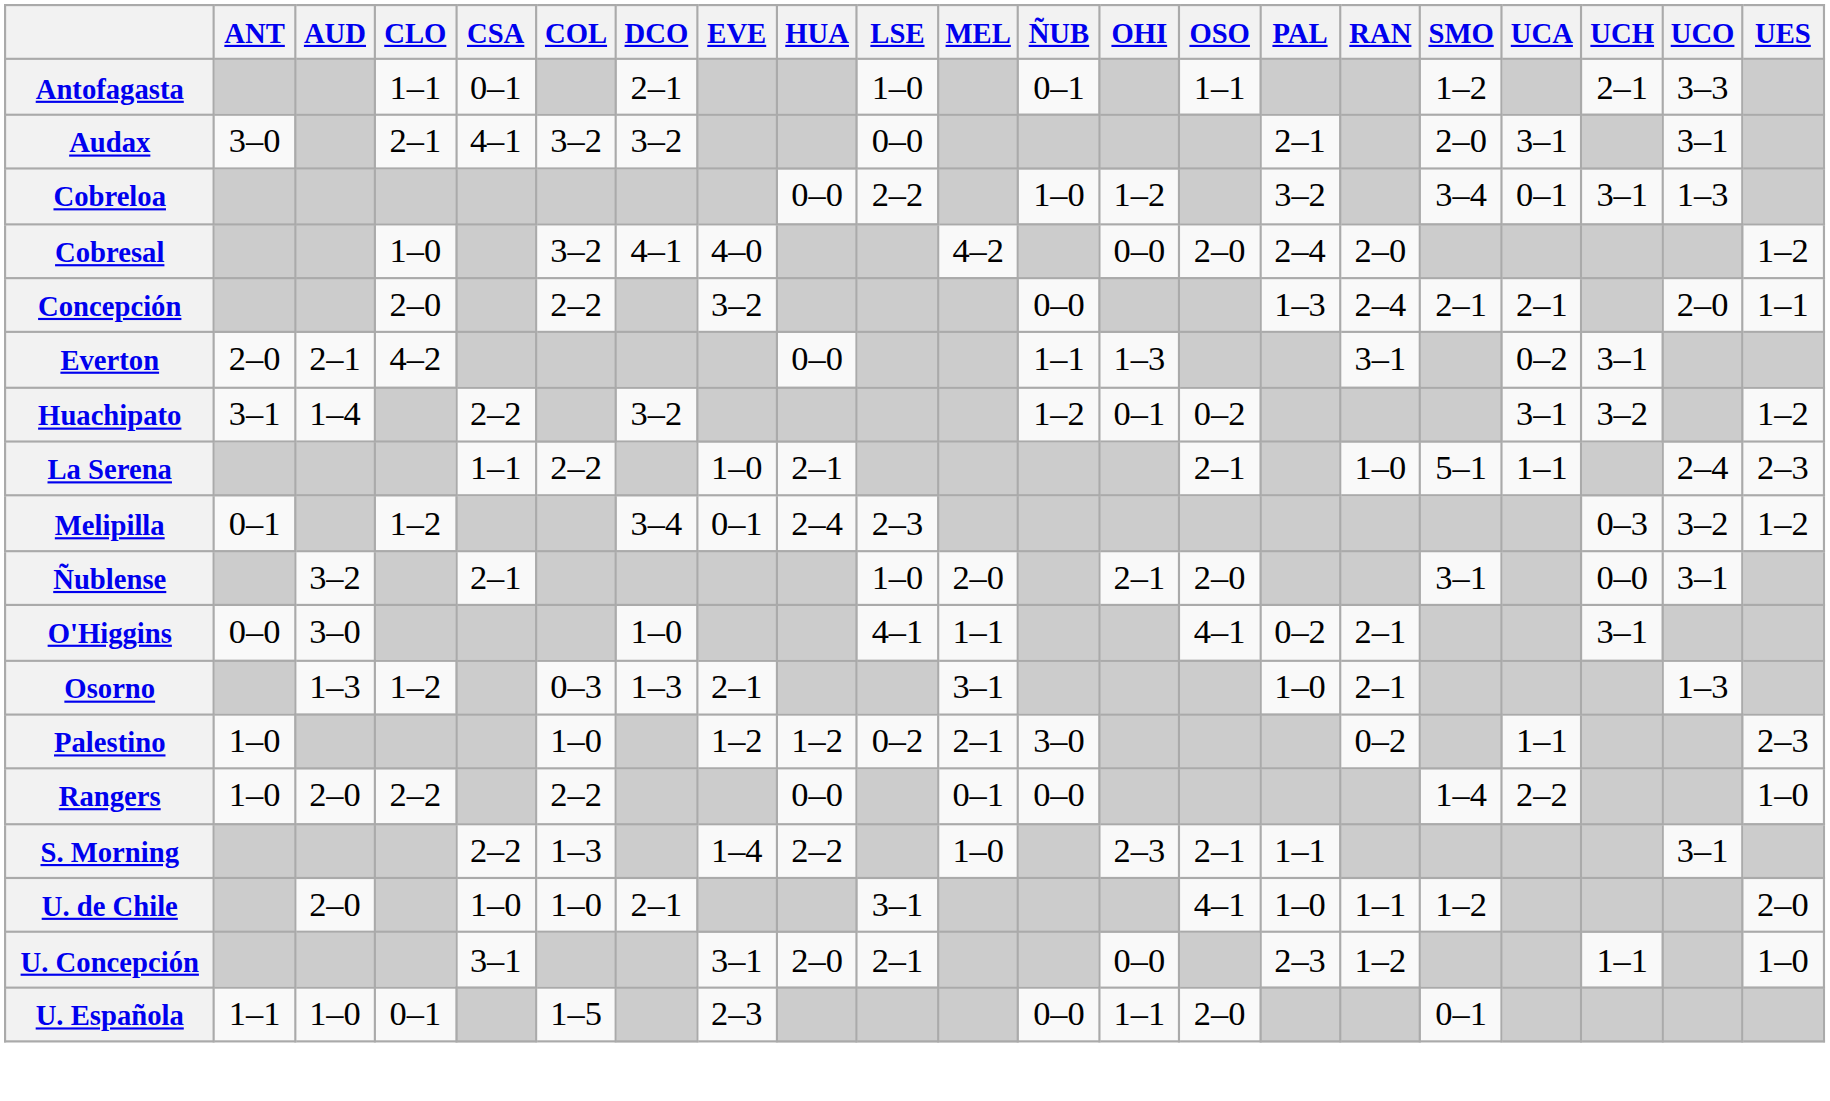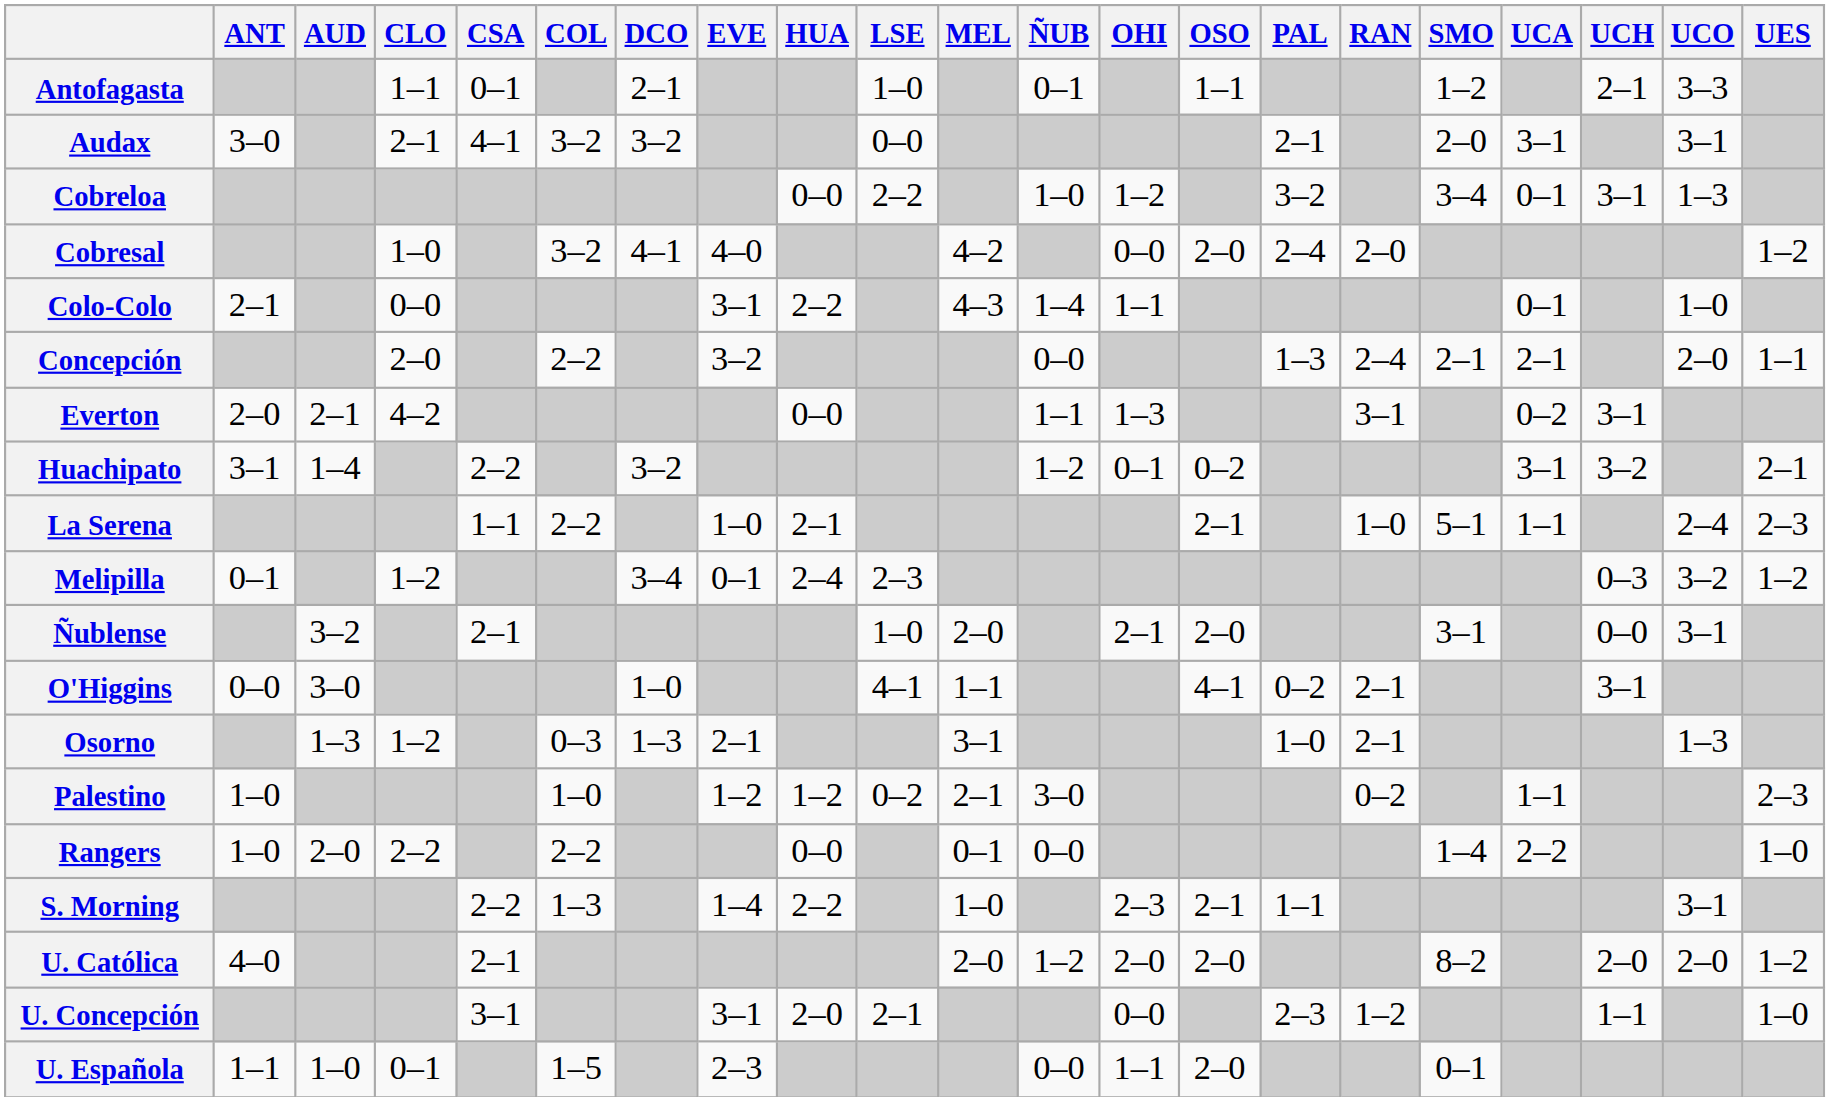+ row: Colo-Colo | 2–1 | 0–0 | 3–1 | 2–2 | 4–3 | 1–4 | 1–1 | 0–1 | 1–0
Huachipato | UES: 1–2 -> 2–1
+ row: U. Católica | 4–0 | 2–1 | 2–0 | 1–2 | 2–0 | 2–0 | 8–2 | 2–0 | 2–0 | 1–2
- row: U. de Chile | 2–0 | 1–0 | 1–0 | 2–1 | 3–1 | 4–1 | 1–0 | 1–1 | 1–2 | 2–0
